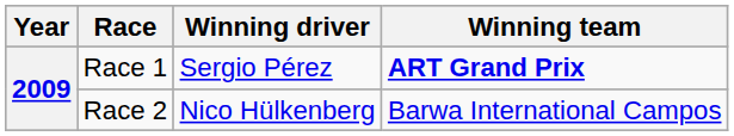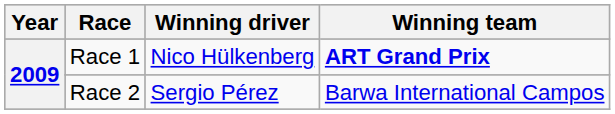Race 1 | Winning driver: Sergio Pérez -> Nico Hülkenberg
Race 2 | Winning driver: Nico Hülkenberg -> Sergio Pérez
